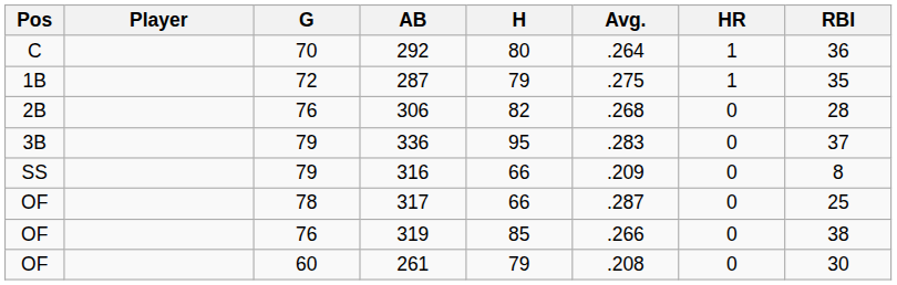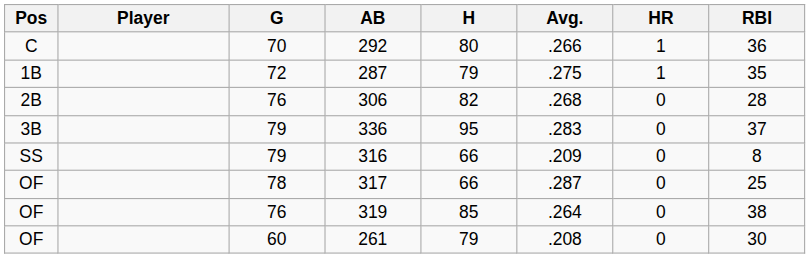292 | Avg.: .264 -> .266
319 | Avg.: .266 -> .264
